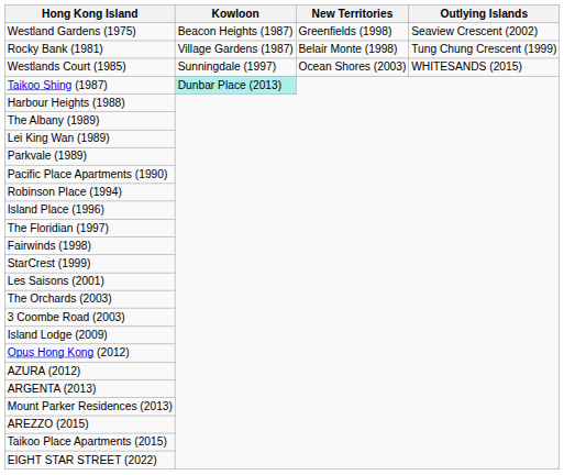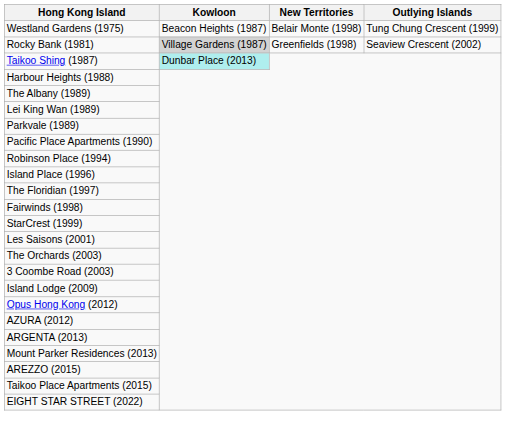Westland Gardens (1975) | New Territories: Greenfields (1998) -> Belair Monte (1998)
Westland Gardens (1975) | Outlying Islands: Seaview Crescent (2002) -> Tung Chung Crescent (1999)
Rocky Bank (1981) | Kowloon: no background -> lightgrey background
Rocky Bank (1981) | New Territories: Belair Monte (1998) -> Greenfields (1998)
Rocky Bank (1981) | Outlying Islands: Tung Chung Crescent (1999) -> Seaview Crescent (2002)
- row: Westlands Court (1985) | Sunningdale (1997) | Ocean Shores (2003) | WHITESANDS (2015)
